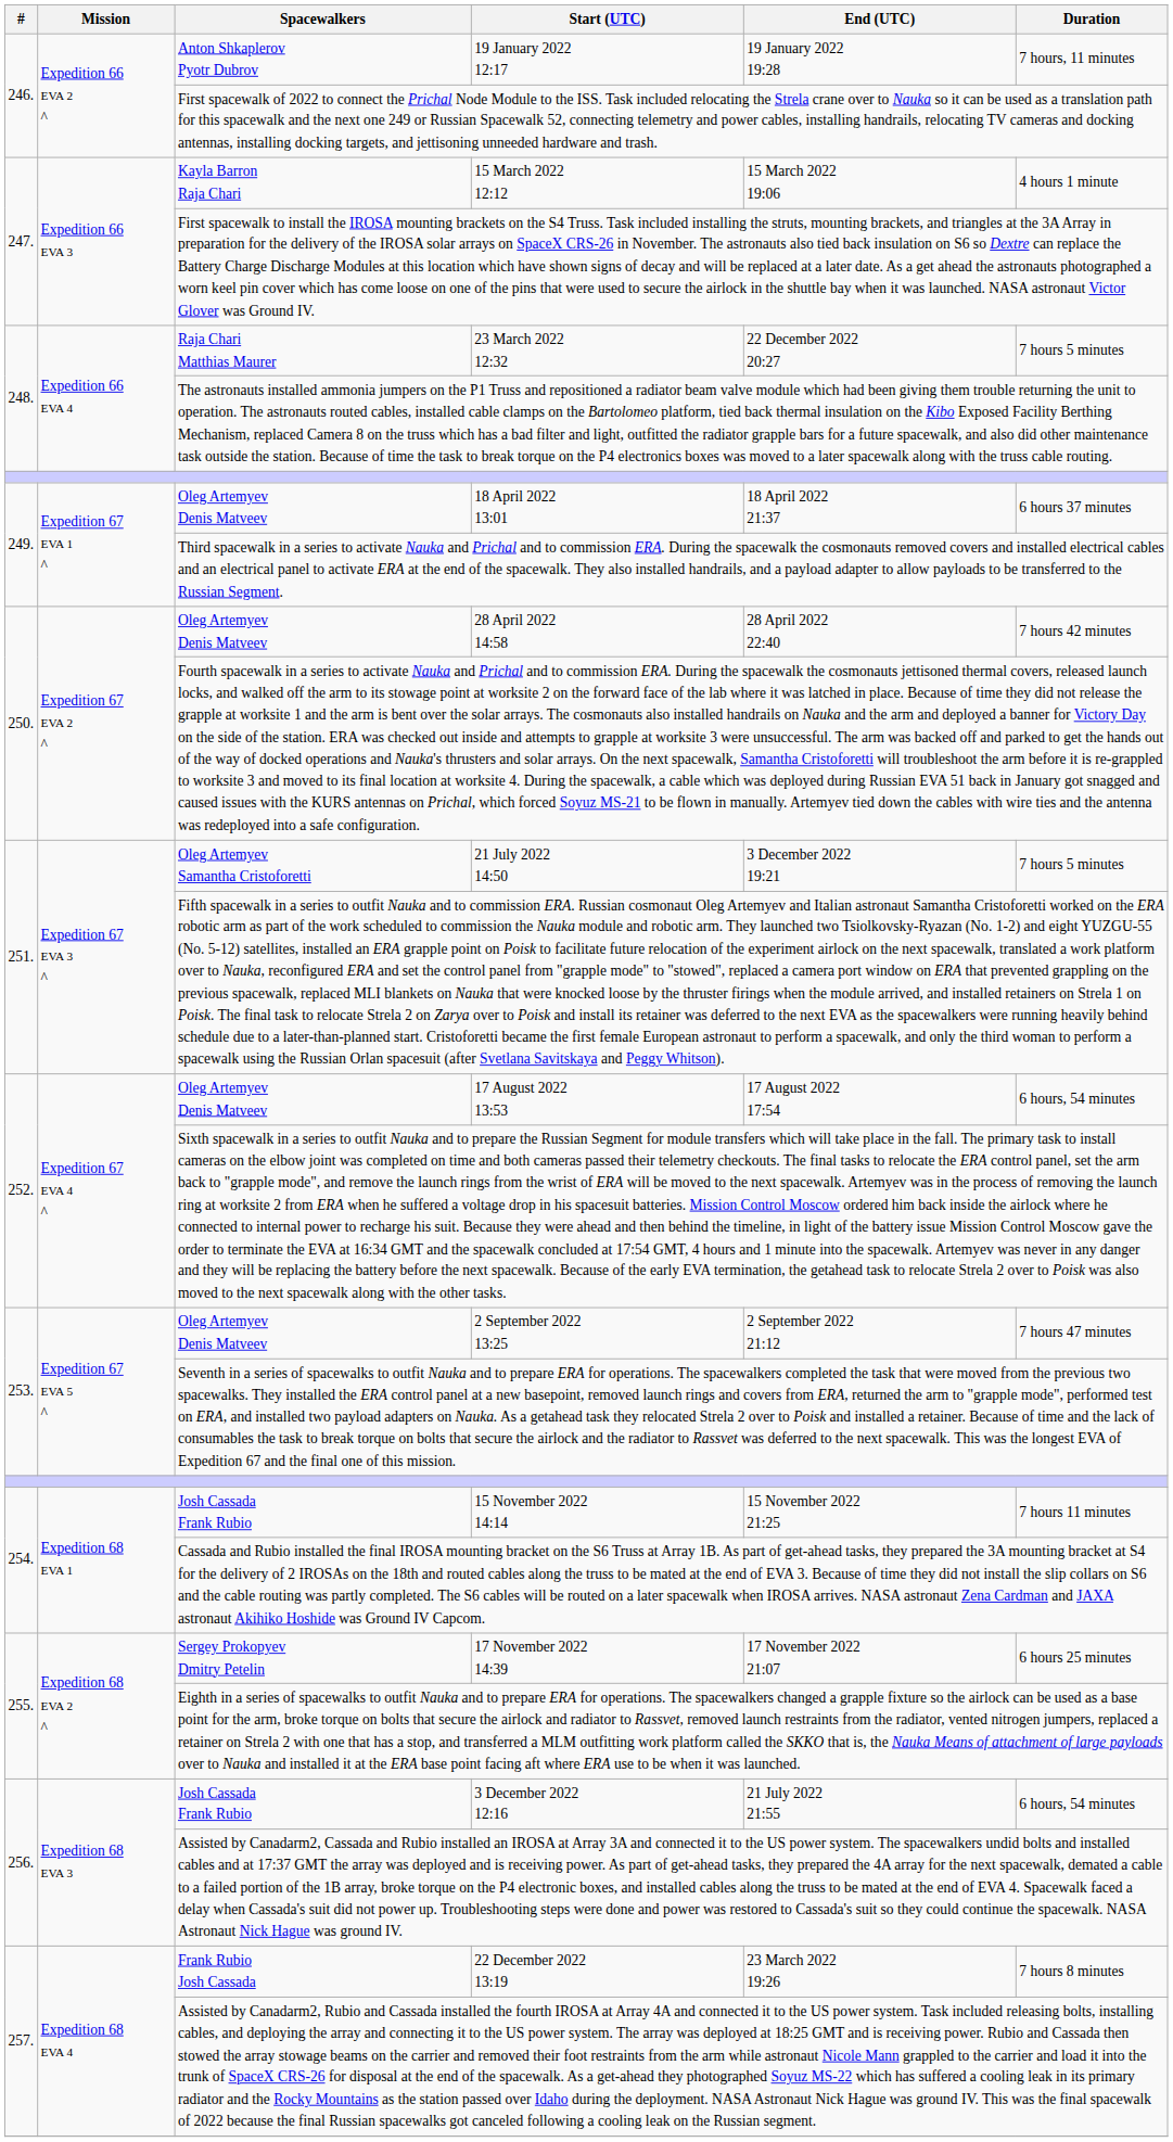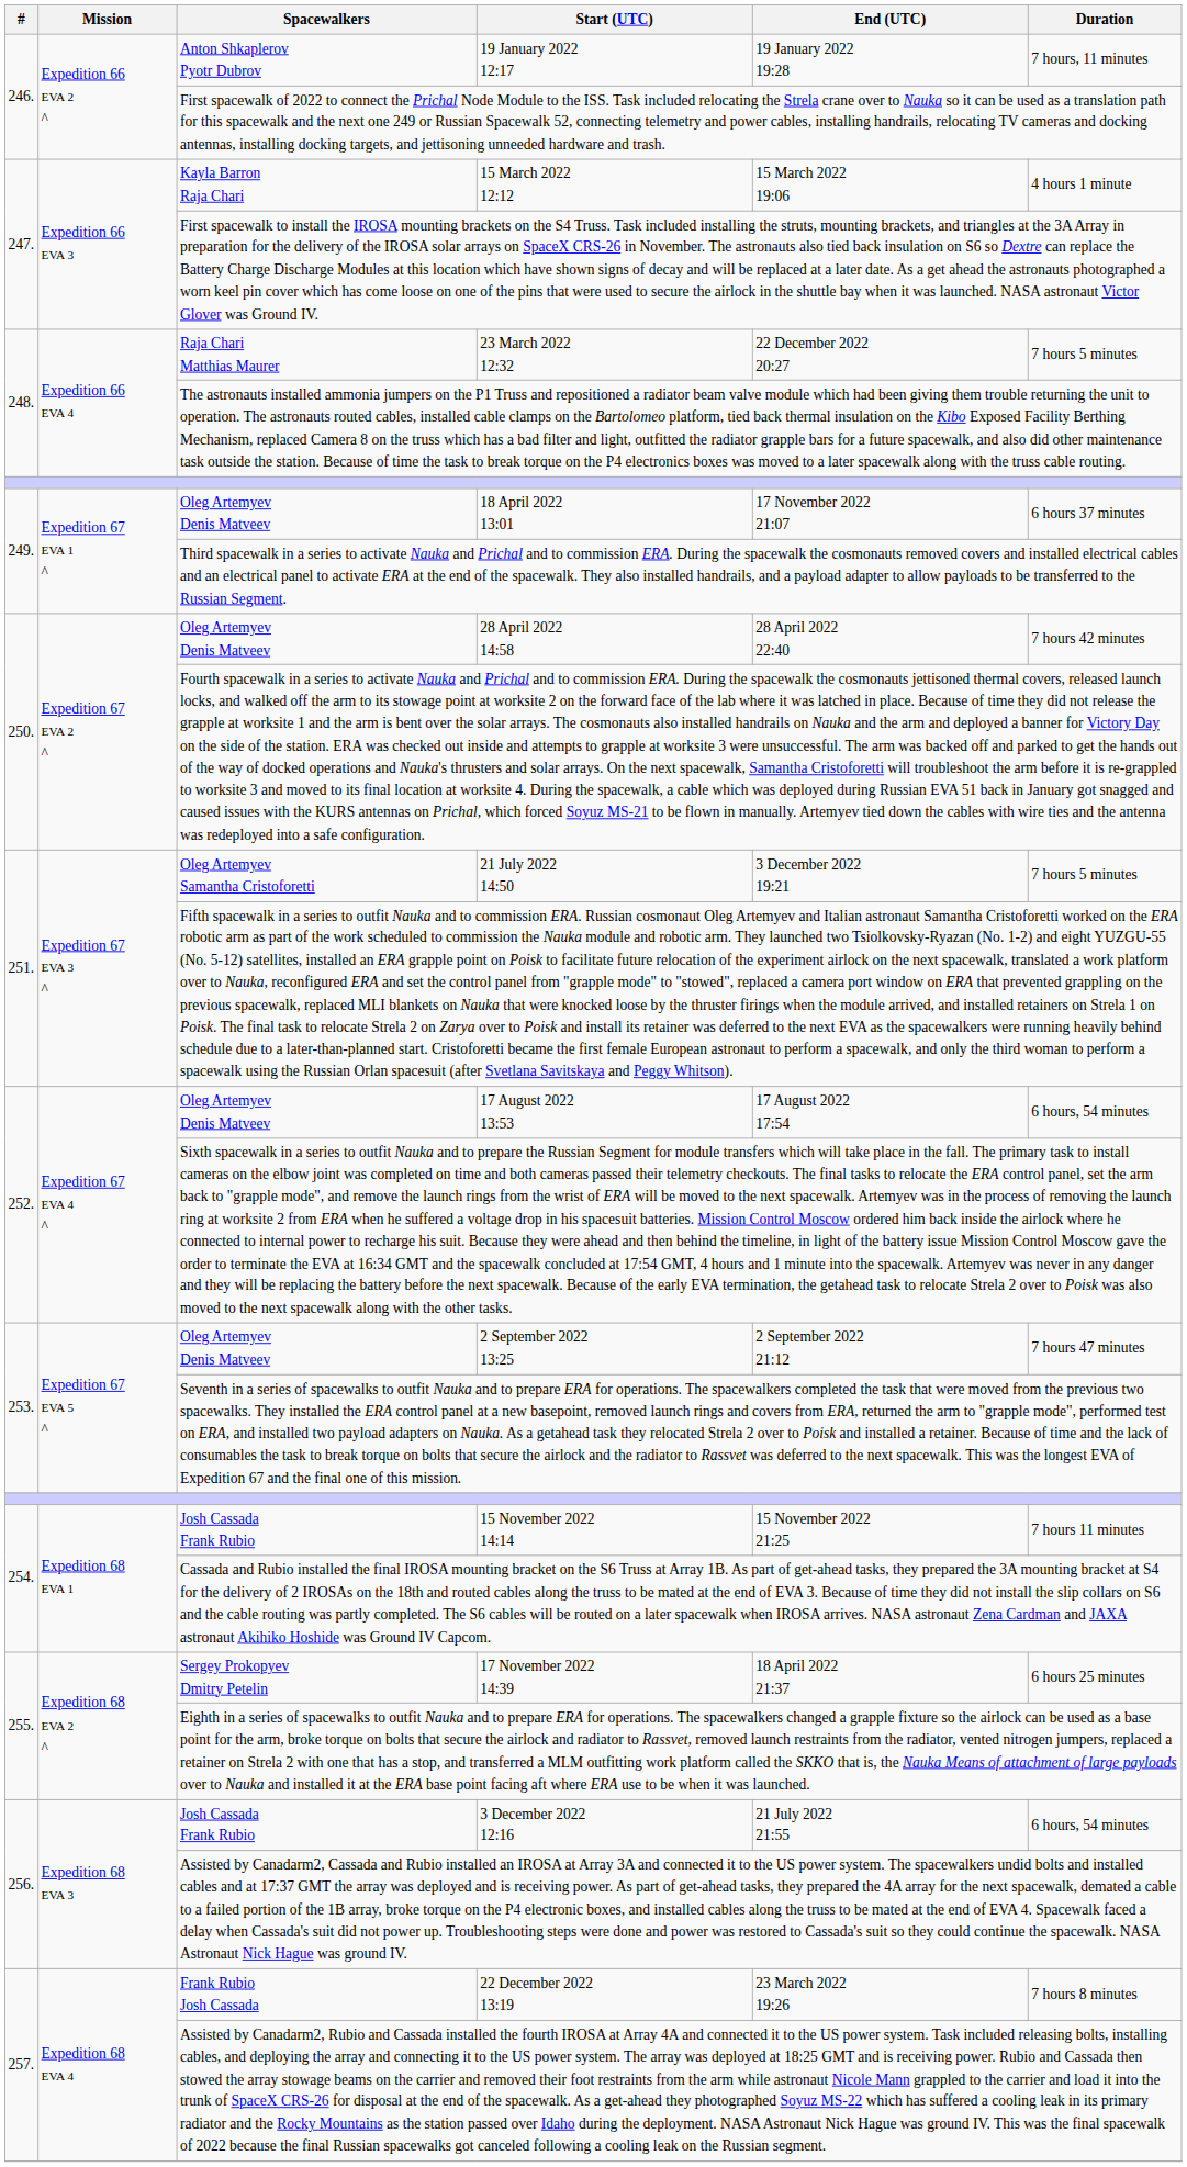18 April 2022 13:01 | End (UTC): 18 April 2022 21:37 -> 17 November 2022 21:07
17 November 2022 14:39 | End (UTC): 17 November 2022 21:07 -> 18 April 2022 21:37
